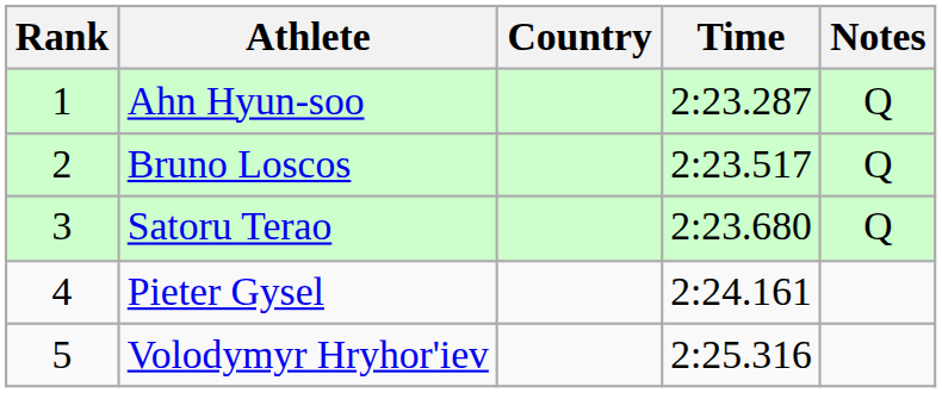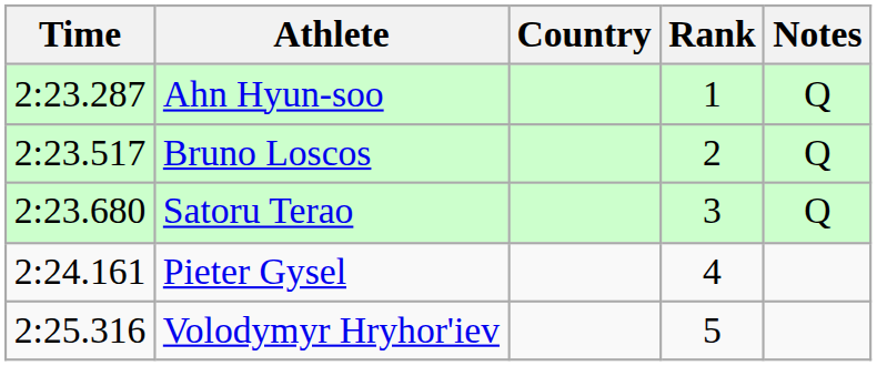columns swapped: Rank <-> Time
